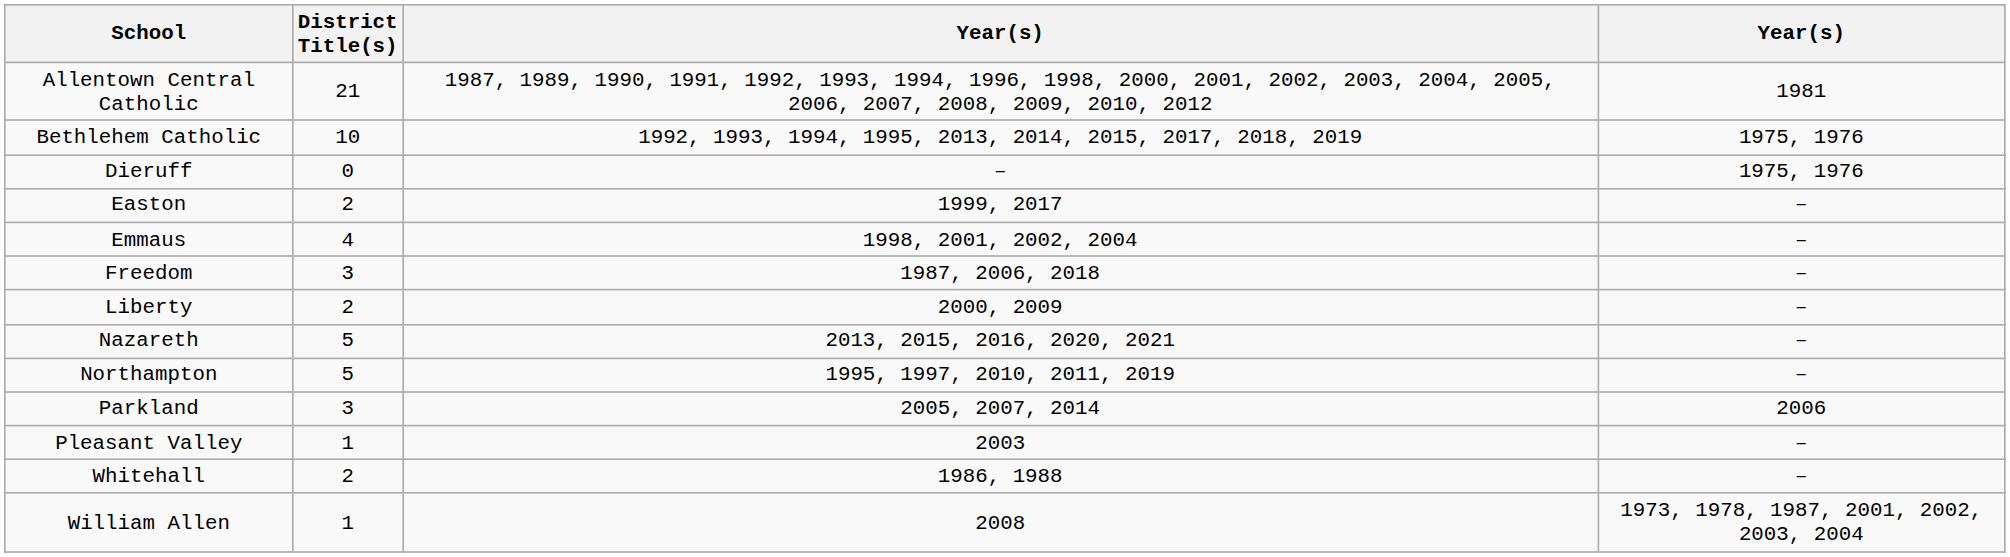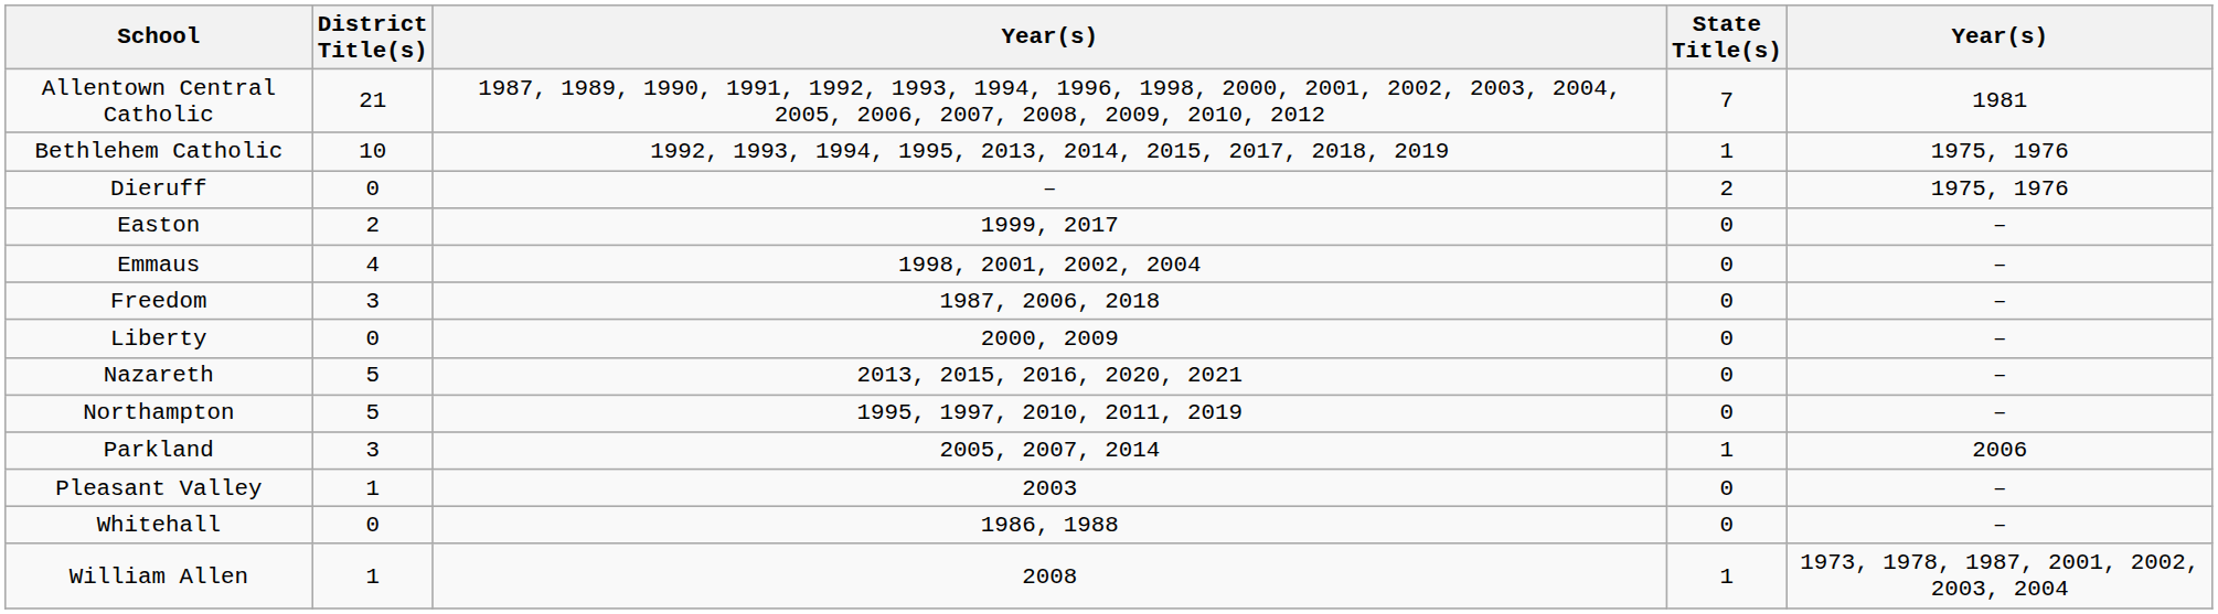+ column: State Title(s) | 7 | 1 | 2 | 0 | 0 | 0 | 0 | 0 | 0 | 1 | 0 | 0 | 1
Liberty | District Title(s): 2 -> 0
Whitehall | District Title(s): 2 -> 0
